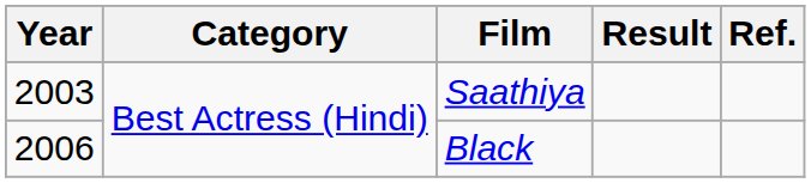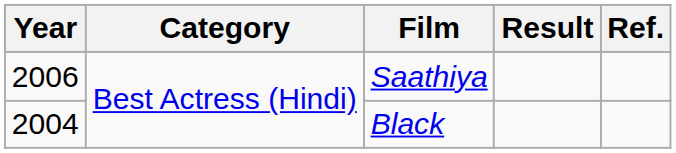Saathiya | Year: 2003 -> 2006
Black | Year: 2006 -> 2004
